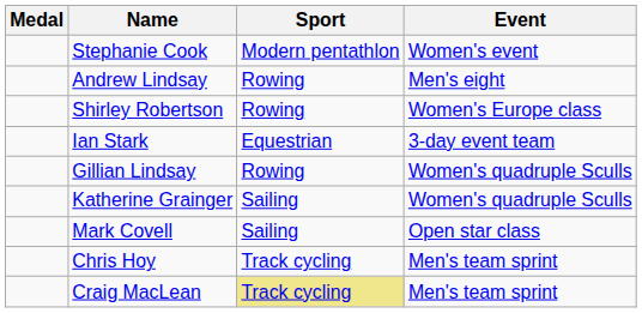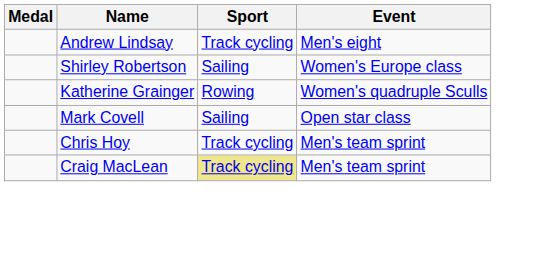- row: Stephanie Cook | Modern pentathlon | Women's event
Andrew Lindsay | Sport: Rowing -> Track cycling
Shirley Robertson | Sport: Rowing -> Sailing
- row: Ian Stark | Equestrian | 3-day event team
- row: Gillian Lindsay | Rowing | Women's quadruple Sculls
Katherine Grainger | Sport: Sailing -> Rowing
